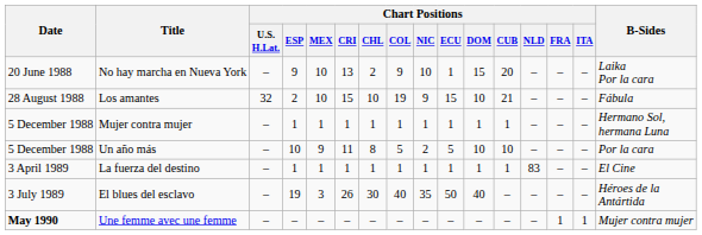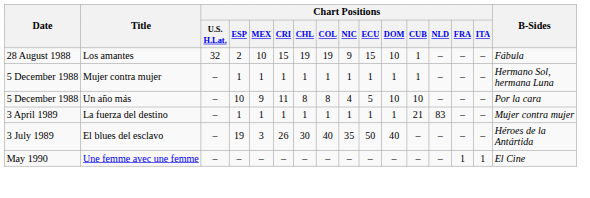- row: 20 June 1988 | No hay marcha en Nueva York | – | 9 | 10 | 13 | 2 | 9 | 10 | 1 | 15 | 20 | – | – | – | Laika Por la cara
Los amantes | Chart Positions / CHL: 10 -> 19
Los amantes | Chart Positions / CUB: 21 -> 1
Un año más | Chart Positions / COL: 5 -> 8
Un año más | Chart Positions / NIC: 2 -> 4
La fuerza del destino | Chart Positions / CUB: 1 -> 21
La fuerza del destino | B-Sides: El Cine -> Mujer contra mujer
Une femme avec une femme | Date: bold -> normal
Une femme avec une femme | B-Sides: Mujer contra mujer -> El Cine
